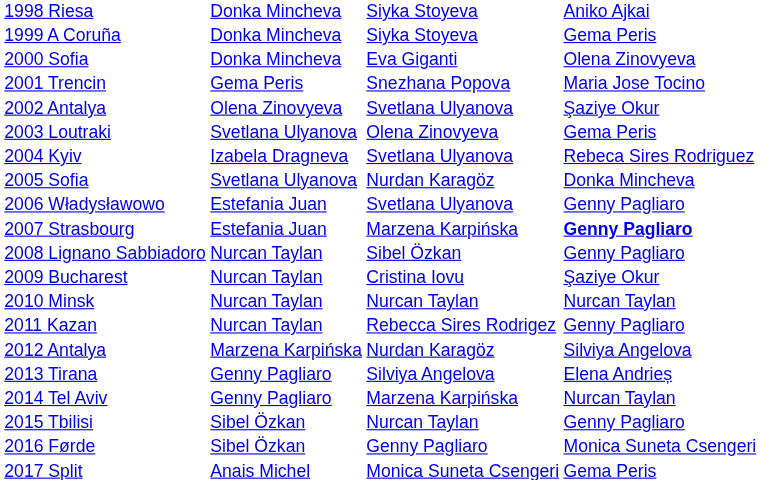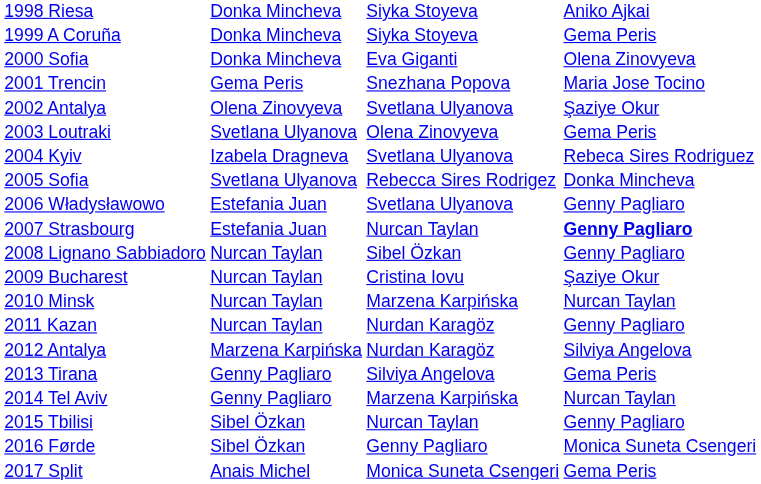2005 Sofia | column 3: Nurdan Karagöz -> Rebecca Sires Rodrigez
2007 Strasbourg | column 3: Marzena Karpińska -> Nurcan Taylan
2010 Minsk | column 3: Nurcan Taylan -> Marzena Karpińska
2011 Kazan | column 3: Rebecca Sires Rodrigez -> Nurdan Karagöz
2013 Tirana | column 4: Elena Andrieș -> Gema Peris
